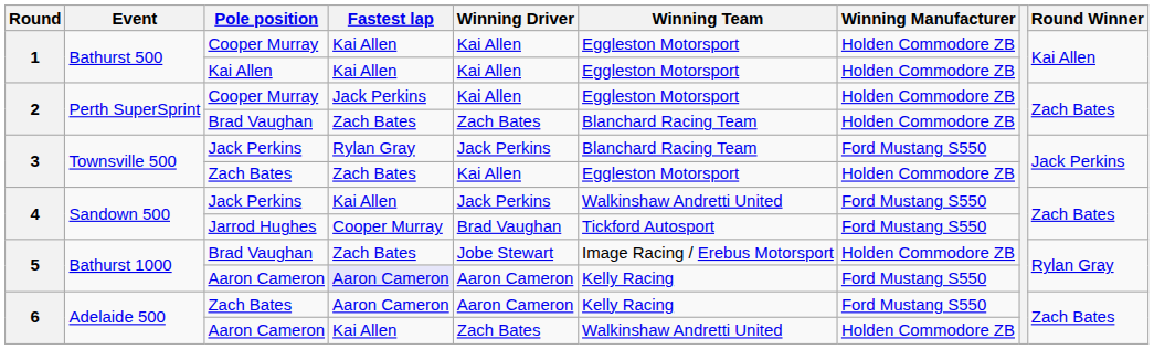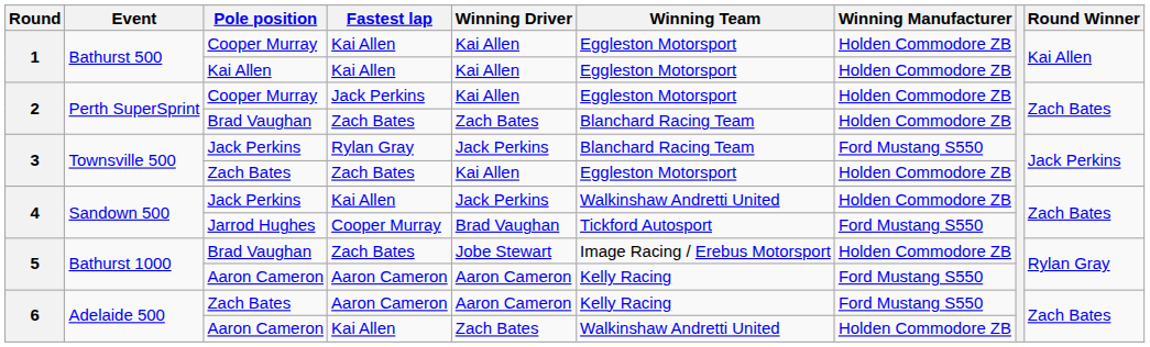4 / Jack Perkins | Winning Manufacturer: Ford Mustang S550 -> Holden Commodore ZB
5 / Aaron Cameron | Fastest lap: lavender background -> no background
